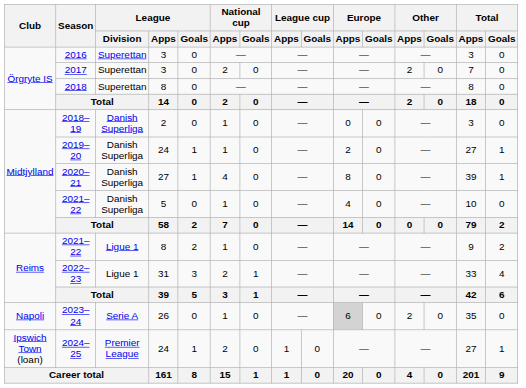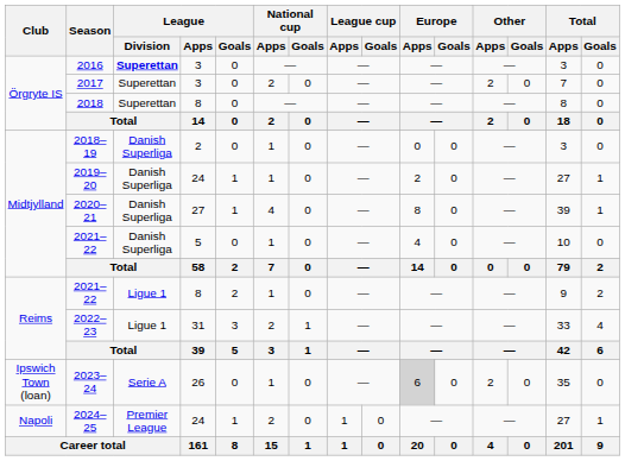2016 | League / Division: normal -> bold
2023–24 | Club: Napoli -> Ipswich Town (loan)
2024–25 | Club: Ipswich Town (loan) -> Napoli
